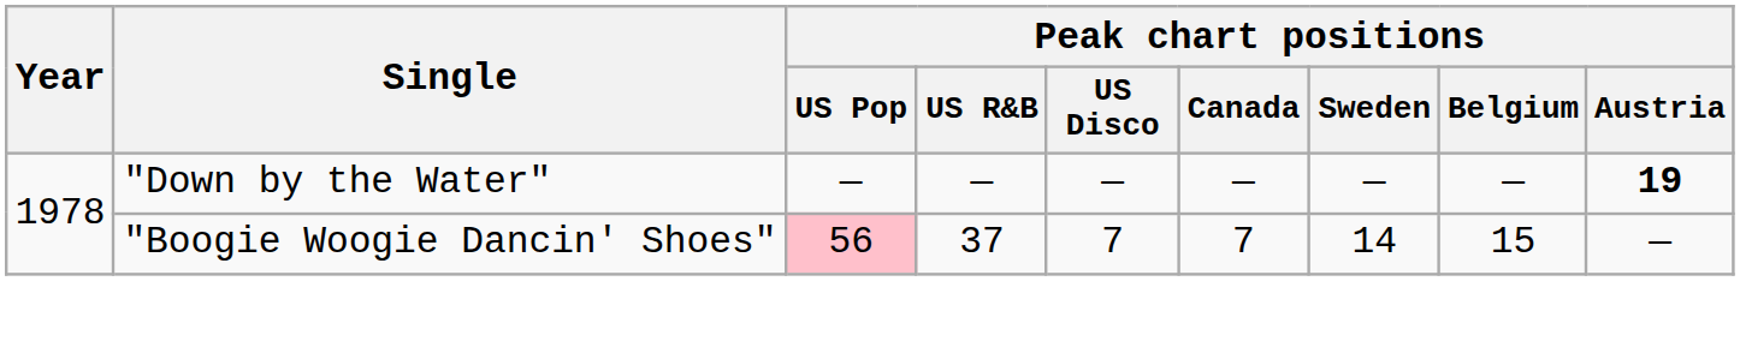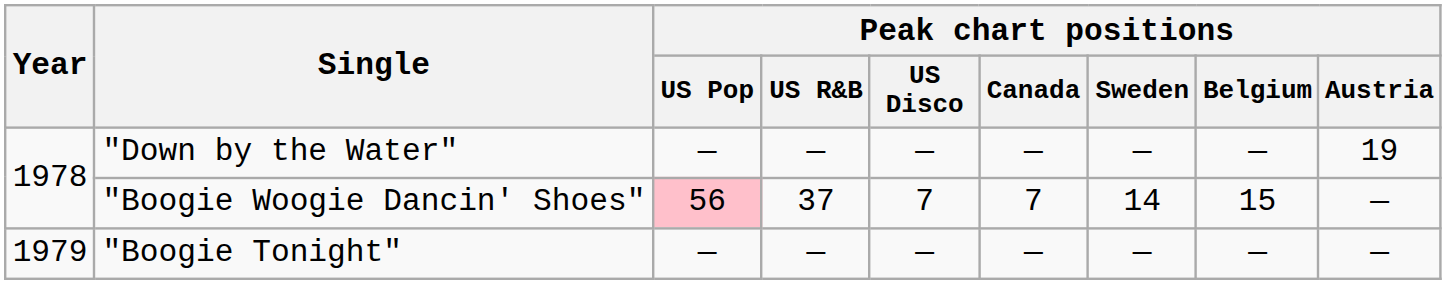"Down by the Water" | Peak chart positions / Austria: bold -> normal
+ row: 1979 | "Boogie Tonight" | — | — | — | — | — | — | —
